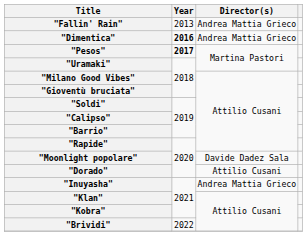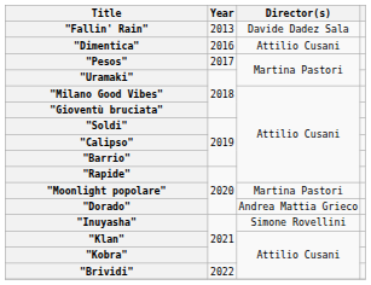"Fallin' Rain" | Director(s): Andrea Mattia Grieco -> Davide Dadez Sala
"Dimentica" | Year: bold -> normal
"Dimentica" | Director(s): Andrea Mattia Grieco -> Attilio Cusani
"Pesos" | Year: bold -> normal
"Moonlight popolare" | Director(s): Davide Dadez Sala -> Martina Pastori
"Dorado" | Director(s): Attilio Cusani -> Andrea Mattia Grieco
"Inuyasha" | Director(s): Andrea Mattia Grieco -> Simone Rovellini
